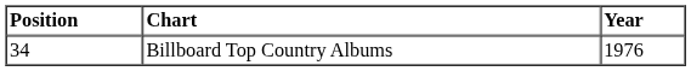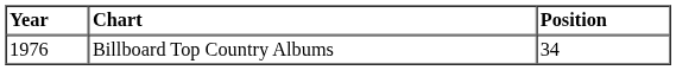columns swapped: Year <-> Position
